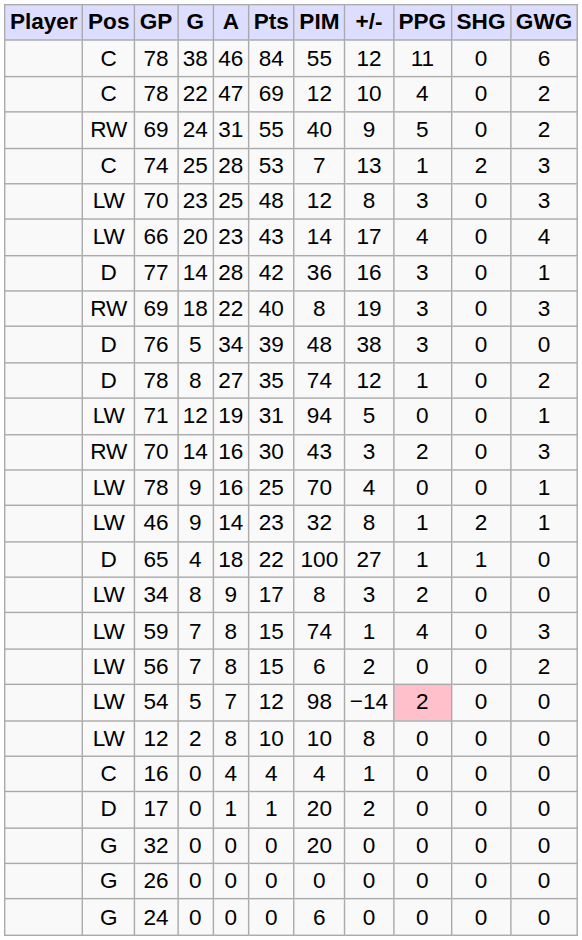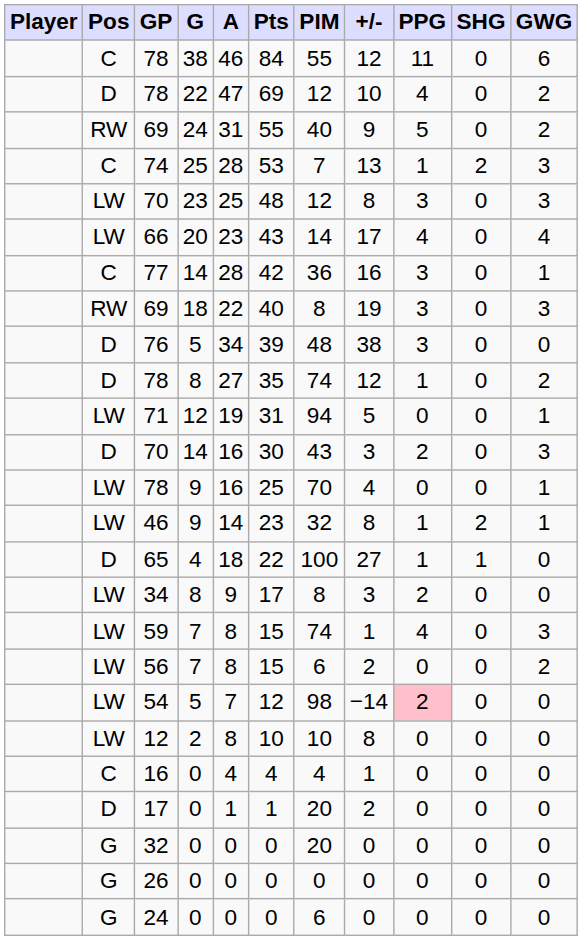78 / 22 | Pos: C -> D
77 | Pos: D -> C
70 / 14 | Pos: RW -> D
